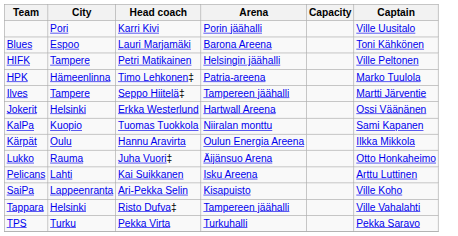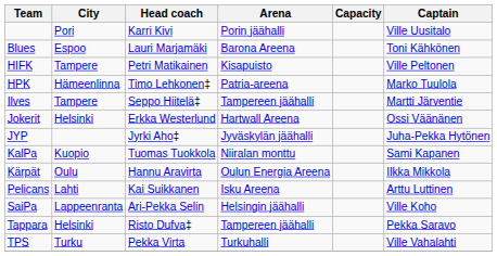HIFK | Arena: Helsingin jäähalli -> Kisapuisto
+ row: JYP | Jyrki Aho‡ | Jyväskylän jäähalli | Juha-Pekka Hytönen
- row: Lukko | Rauma | Juha Vuori‡ | Äijänsuo Arena | Otto Honkaheimo
SaiPa | Arena: Kisapuisto -> Helsingin jäähalli
Tappara | Captain: Ville Vahalahti -> Pekka Saravo
TPS | Captain: Pekka Saravo -> Ville Vahalahti
